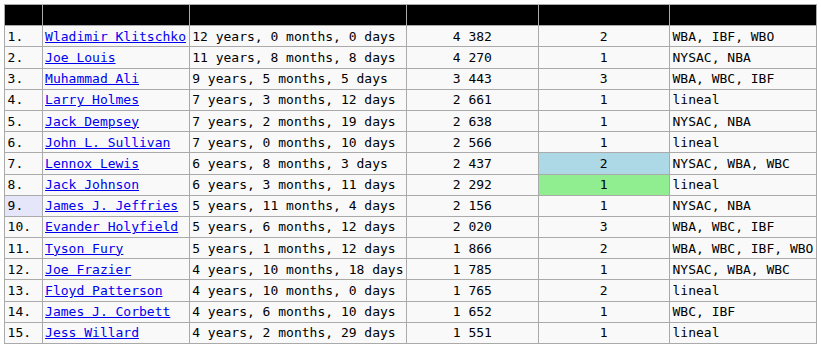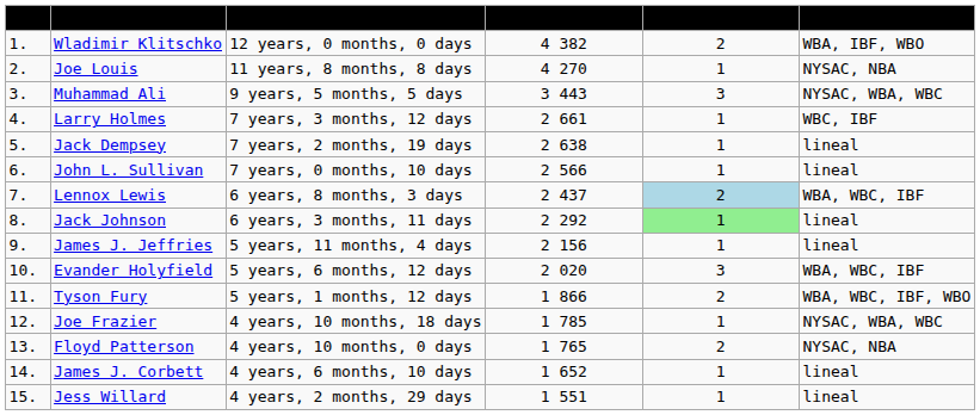Muhammad Ali | Title recognition: WBA, WBC, IBF -> NYSAC, WBA, WBC
Larry Holmes | Title recognition: lineal -> WBC, IBF
Jack Dempsey | Title recognition: NYSAC, NBA -> lineal
Lennox Lewis | Title recognition: NYSAC, WBA, WBC -> WBA, WBC, IBF
James J. Jeffries | Pos.: lavender background -> no background
James J. Jeffries | Title recognition: NYSAC, NBA -> lineal
Floyd Patterson | Title recognition: lineal -> NYSAC, NBA
James J. Corbett | Title recognition: WBC, IBF -> lineal
